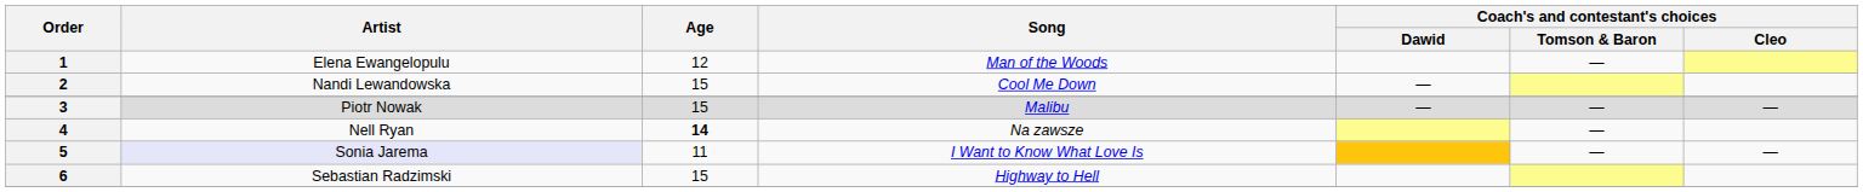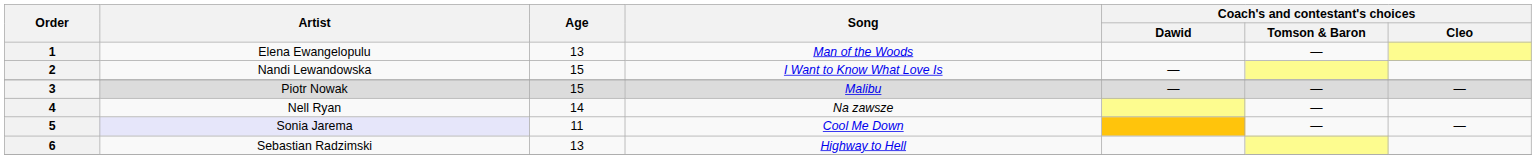1 | Age: 12 -> 13
2 | Song: Cool Me Down -> I Want to Know What Love Is
4 | Age: bold -> normal
5 | Song: I Want to Know What Love Is -> Cool Me Down
6 | Age: 15 -> 13
